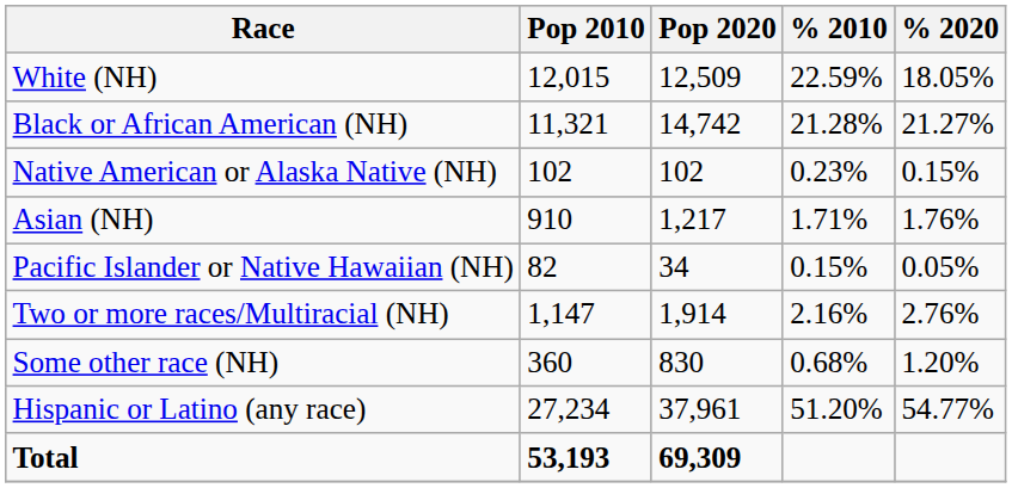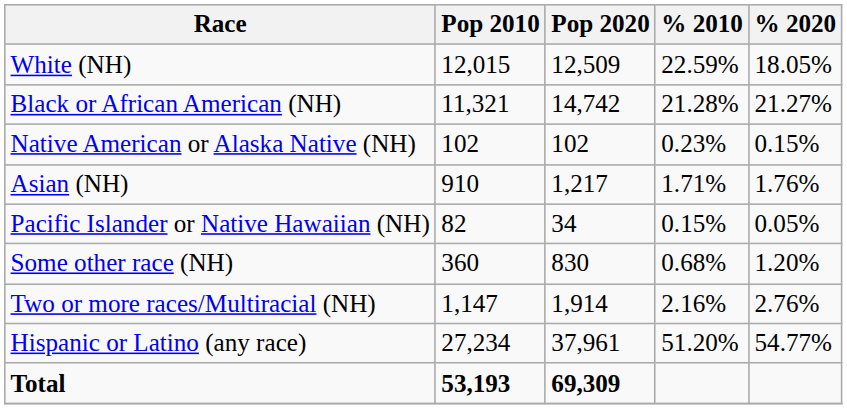rows swapped: Some other race (NH) <-> Two or more races/Multiracial (NH)
